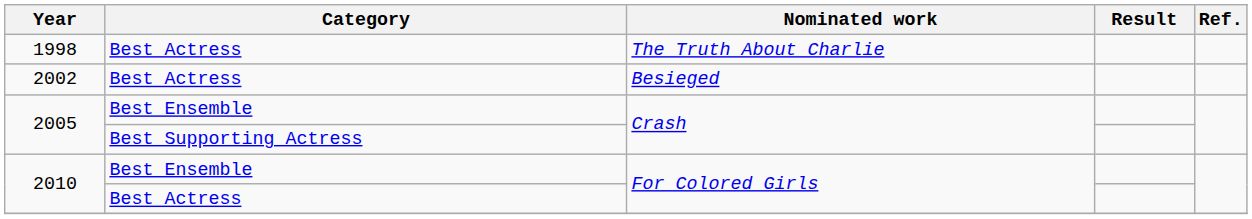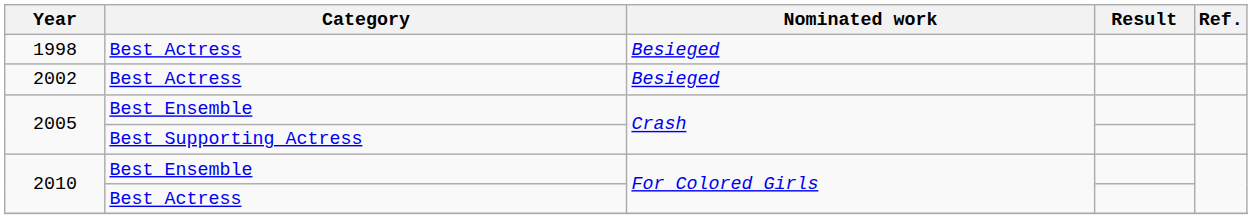1998 | Nominated work: The Truth About Charlie -> Besieged
